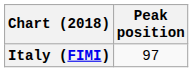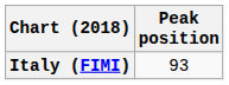Italy (FIMI) | Peak position: 97 -> 93
